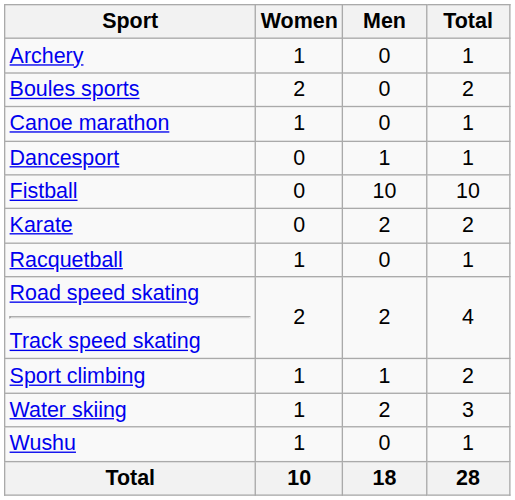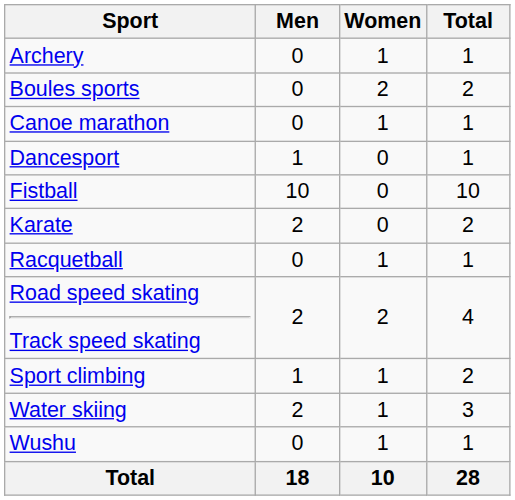columns swapped: Men <-> Women
